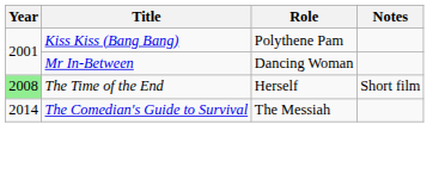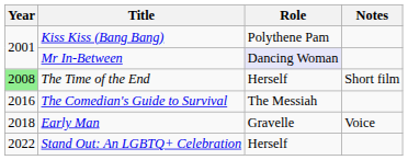Mr In-Between | Role: no background -> lavender background
The Comedian's Guide to Survival | Year: 2014 -> 2016
+ row: 2018 | Early Man | Gravelle | Voice
+ row: 2022 | Stand Out: An LGBTQ+ Celebration | Herself
